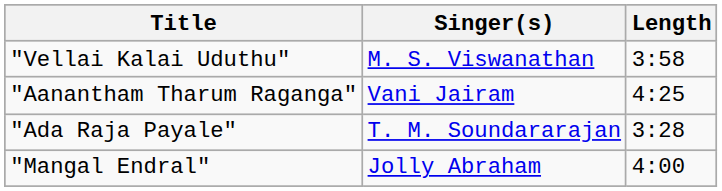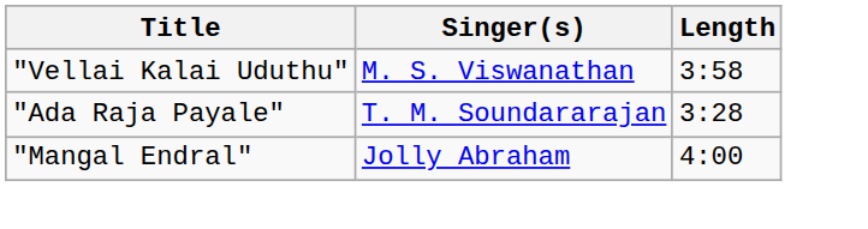- row: "Aanantham Tharum Raganga" | Vani Jairam | 4:25
